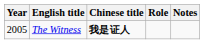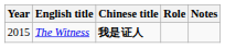The Witness | Year: 2005 -> 2015
